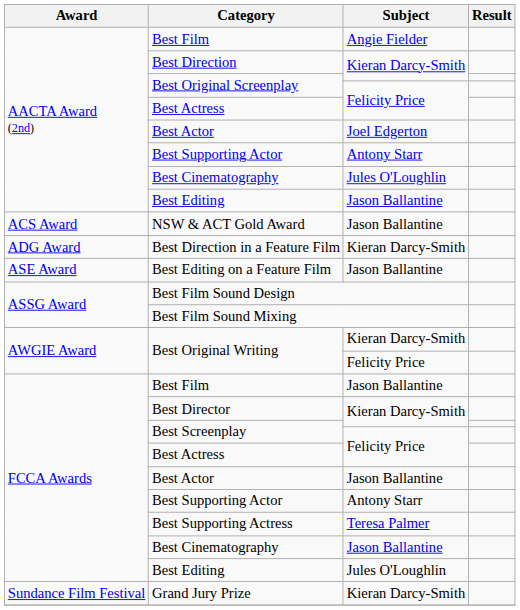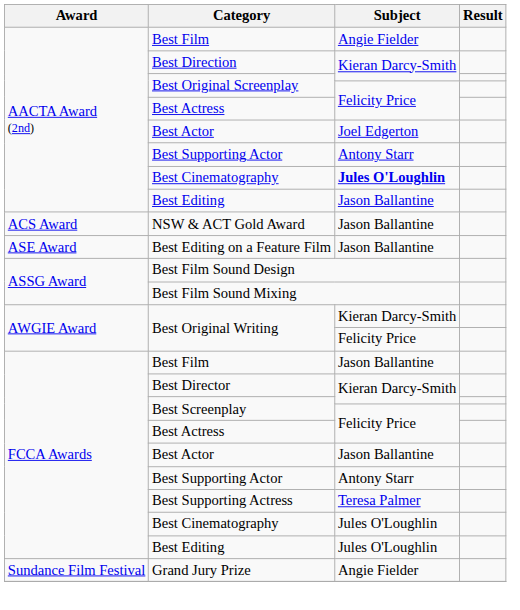AACTA Award (2nd) / Best Cinematography | Subject: normal -> bold
- row: ADG Award | Best Direction in a Feature Film | Kieran Darcy-Smith
FCCA Awards / Best Cinematography | Subject: Jason Ballantine -> Jules O'Loughlin
Grand Jury Prize | Subject: Kieran Darcy-Smith -> Angie Fielder
